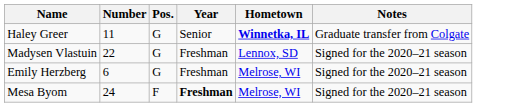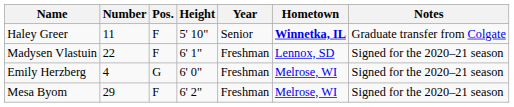+ column: Height | 5' 10" | 6' 1" | 6' 0" | 6' 2"
Haley Greer | Pos.: G -> F
Madysen Vlastuin | Pos.: G -> F
Emily Herzberg | Number: 6 -> 4
Mesa Byom | Number: 24 -> 29
Mesa Byom | Year: bold -> normal
